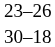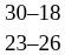rows swapped: 30–18 <-> 23–26
